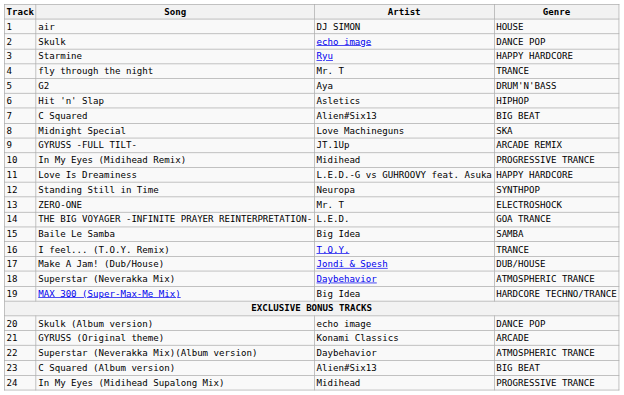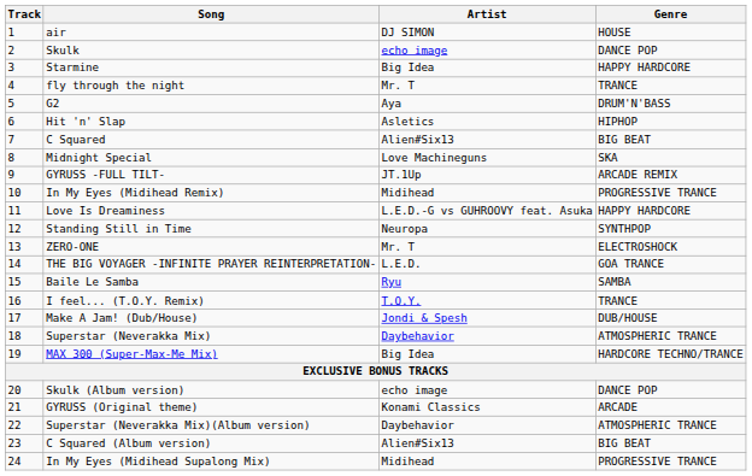Starmine | Artist: Ryu -> Big Idea
Baile Le Samba | Artist: Big Idea -> Ryu
